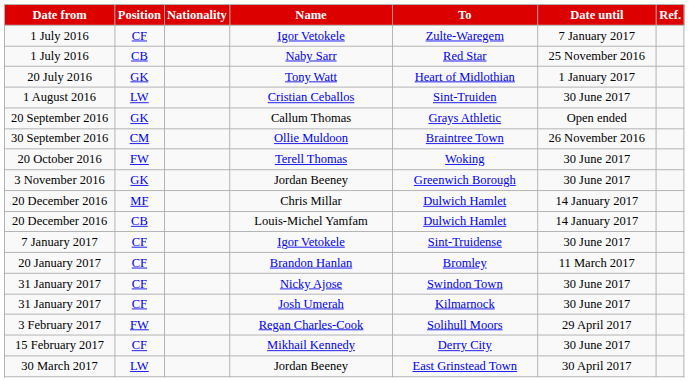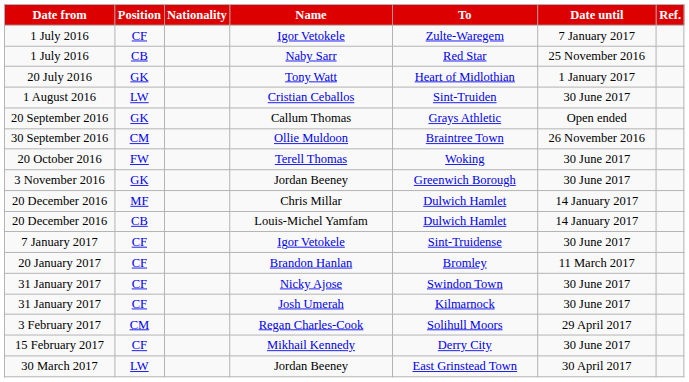Regan Charles-Cook | Position: FW -> CM
